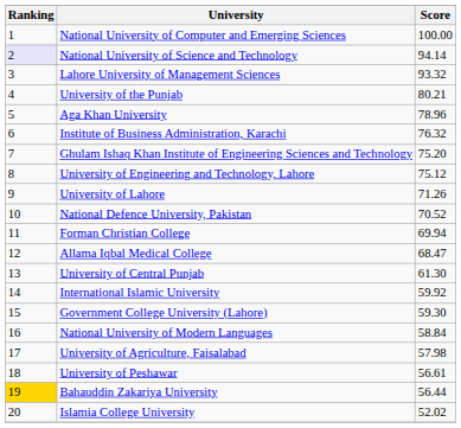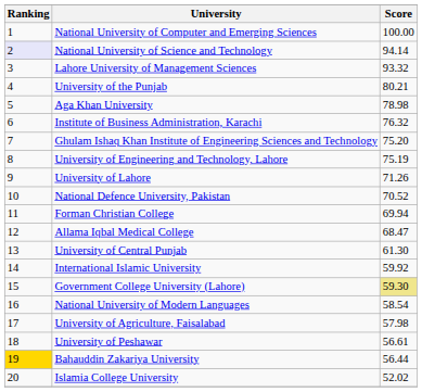Aga Khan University | Score: 78.96 -> 78.98
University of Engineering and Technology, Lahore | Score: 75.12 -> 75.19
Government College University (Lahore) | Score: no background -> khaki background
National University of Modern Languages | Score: 58.84 -> 58.54
